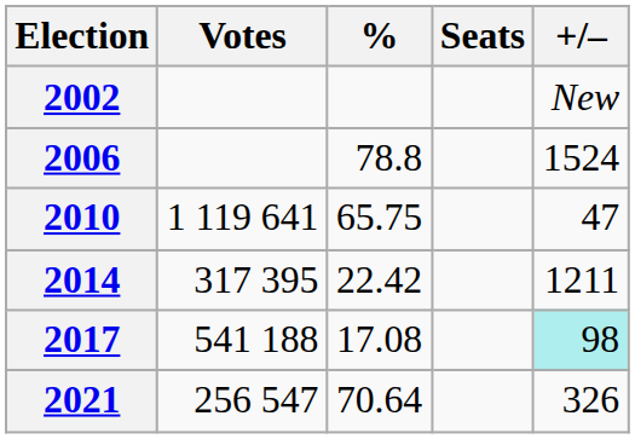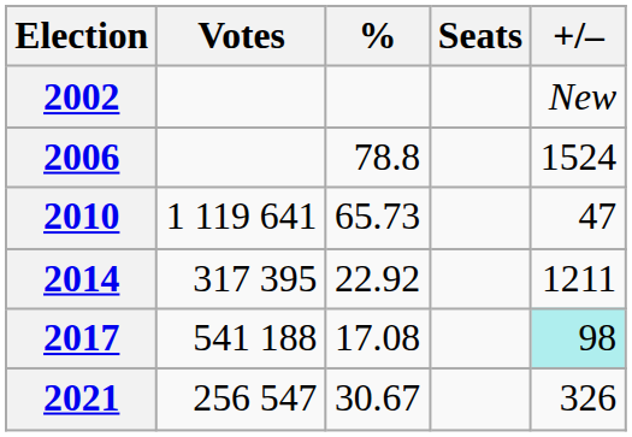2010 | %: 65.75 -> 65.73
2014 | %: 22.42 -> 22.92
2021 | %: 70.64 -> 30.67
